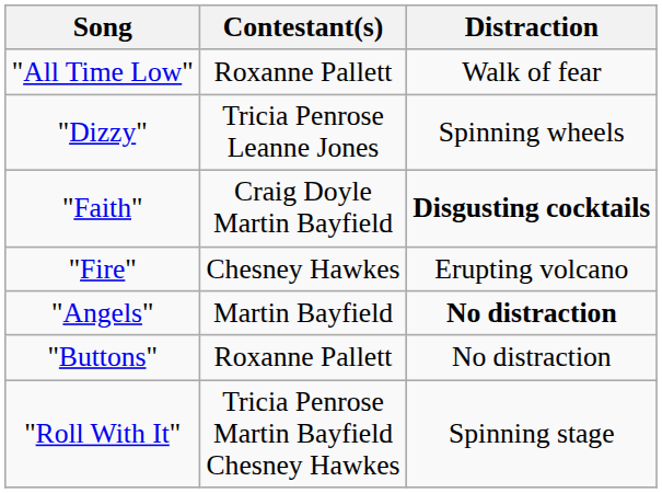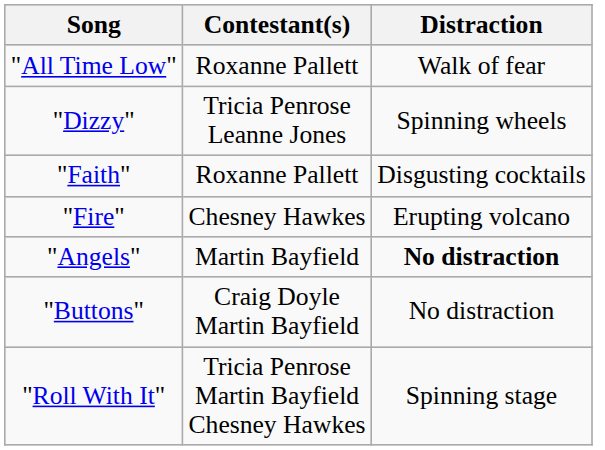"Faith" | Contestant(s): Craig Doyle Martin Bayfield -> Roxanne Pallett
"Faith" | Distraction: bold -> normal
"Buttons" | Contestant(s): Roxanne Pallett -> Craig Doyle Martin Bayfield
